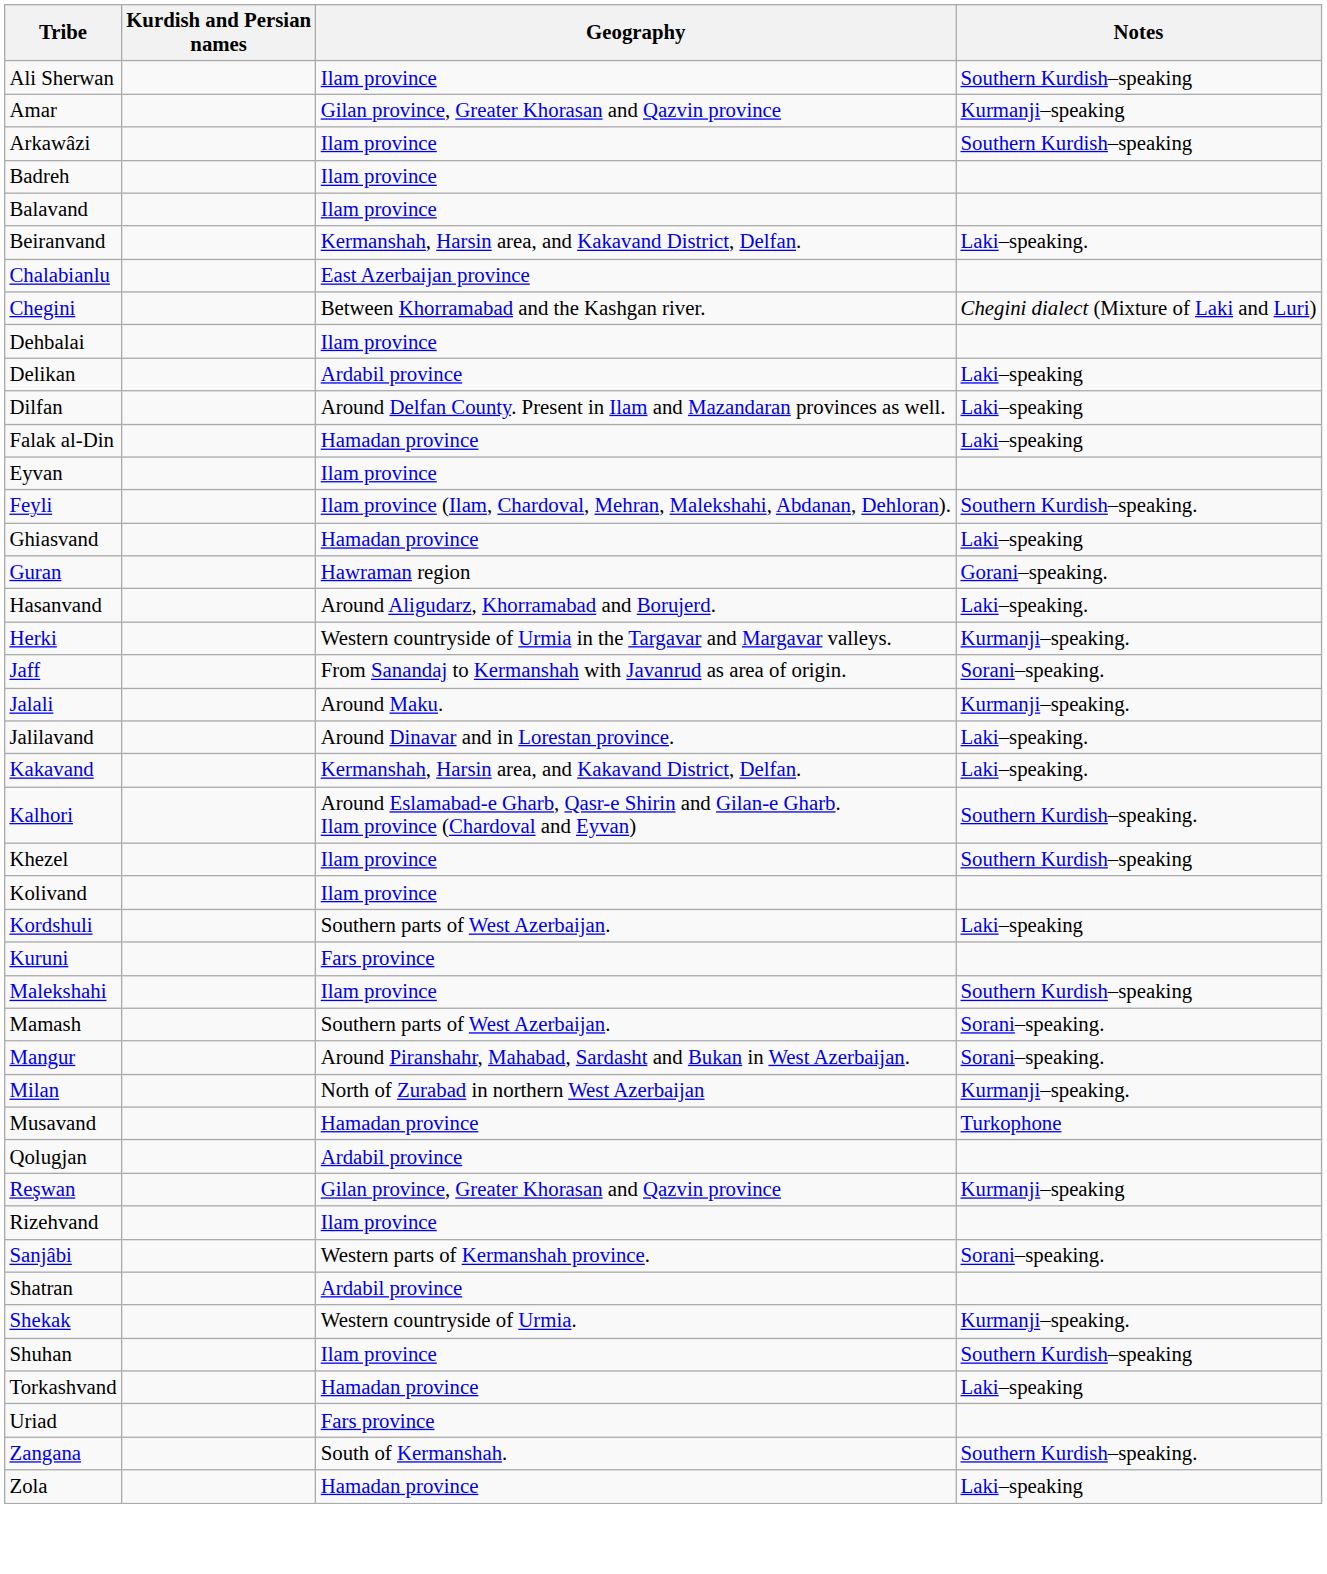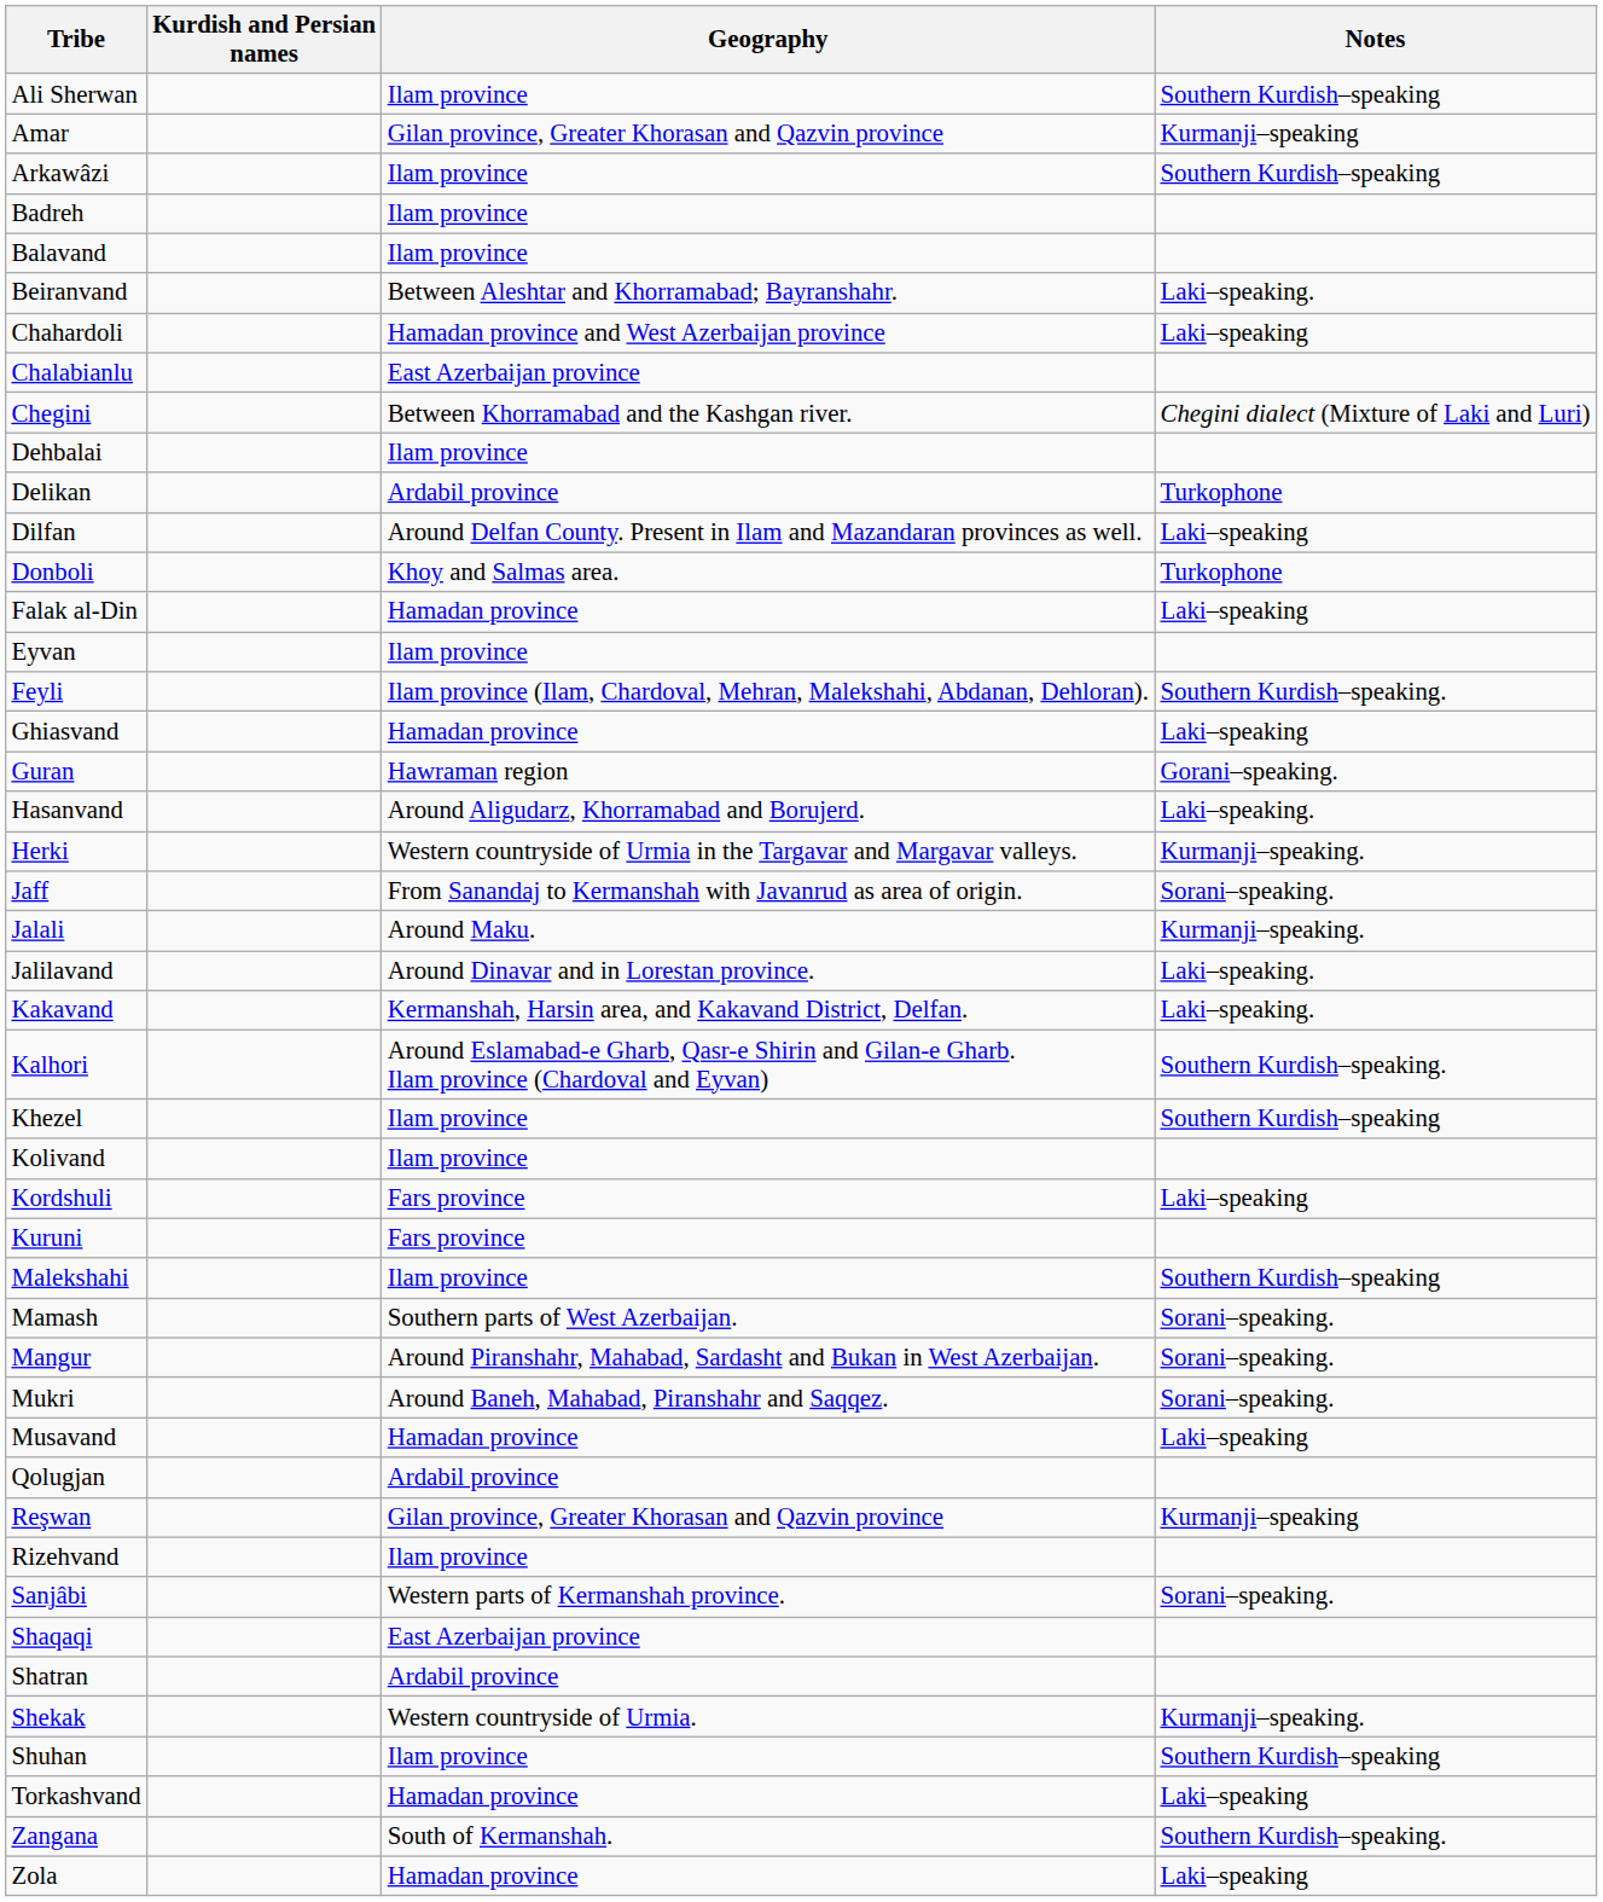Beiranvand | Geography: Kermanshah, Harsin area, and Kakavand District, Delfan. -> Between Aleshtar and Khorramabad; Bayranshahr.
+ row: Chahardoli | Hamadan province and West Azerbaijan province | Laki–speaking
Delikan | Notes: Laki–speaking -> Turkophone
+ row: Donboli | Khoy and Salmas area. | Turkophone
Kordshuli | Geography: Southern parts of West Azerbaijan. -> Fars province
- row: Milan | North of Zurabad in northern West Azerbaijan | Kurmanji–speaking.
+ row: Mukri | Around Baneh, Mahabad, Piranshahr and Saqqez. | Sorani–speaking.
Musavand | Notes: Turkophone -> Laki–speaking
+ row: Shaqaqi | East Azerbaijan province
- row: Uriad | Fars province
